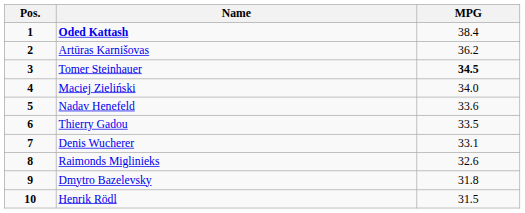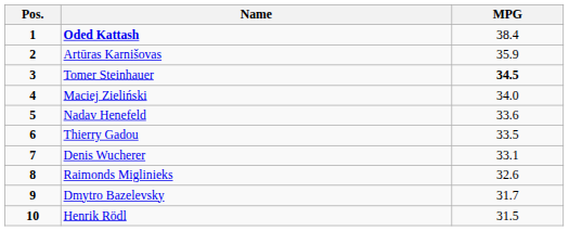Artūras Karnišovas | MPG: 36.2 -> 35.9
Dmytro Bazelevsky | MPG: 31.8 -> 31.7
